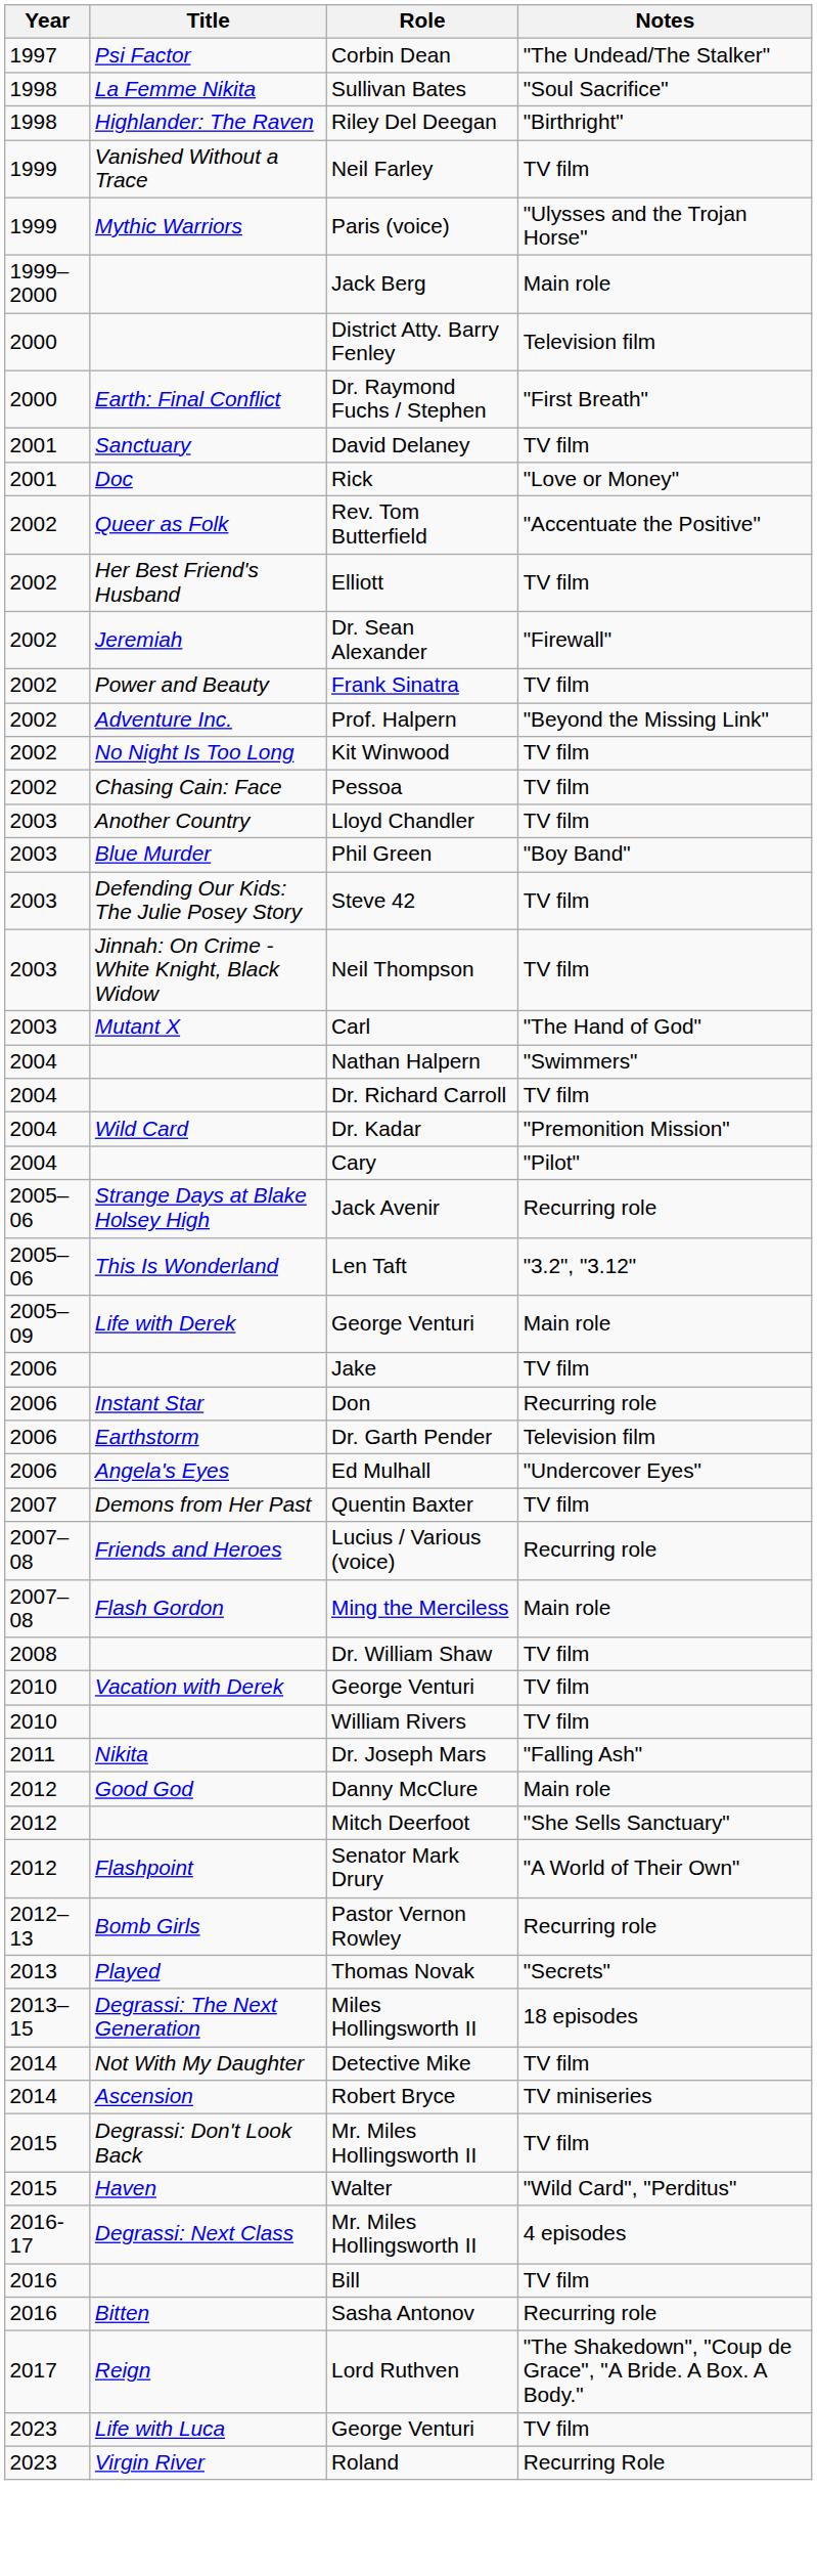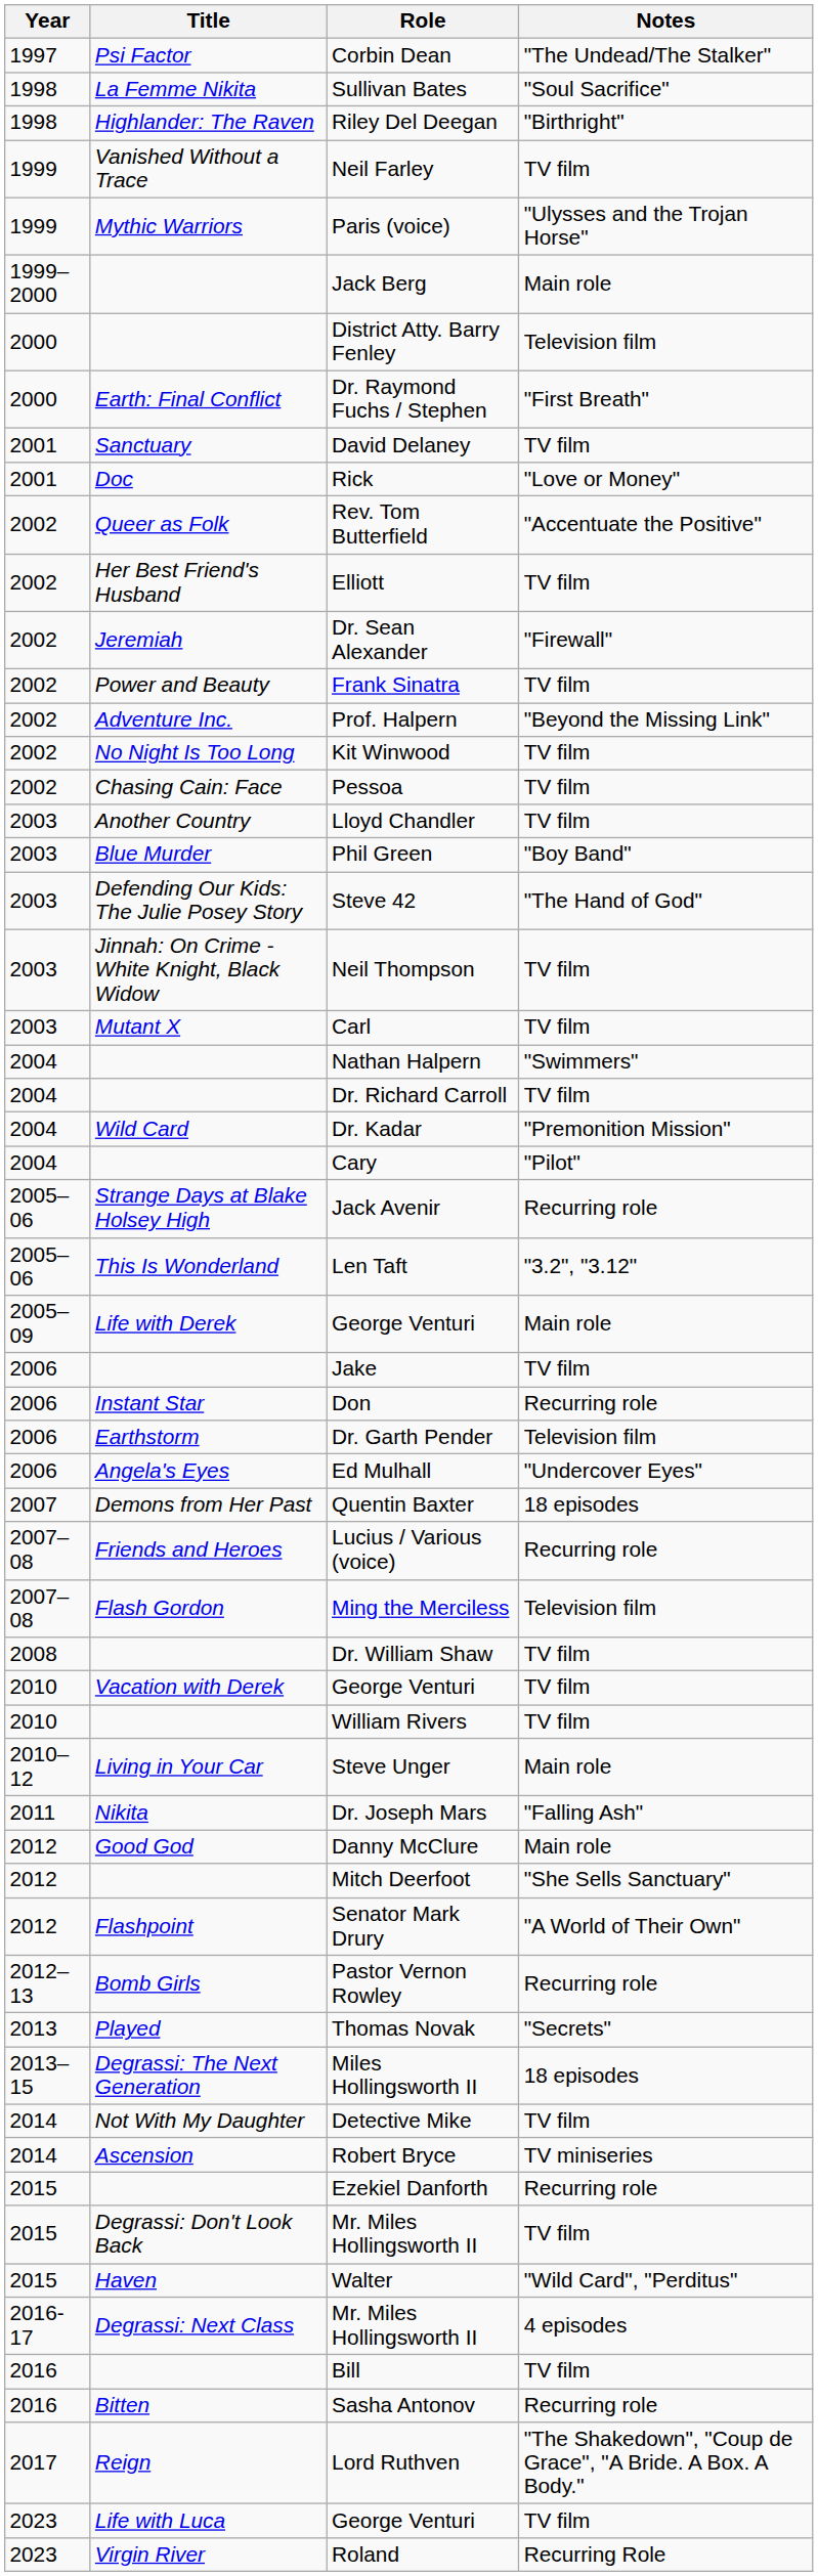Steve 42 | Notes: TV film -> "The Hand of God"
Carl | Notes: "The Hand of God" -> TV film
Quentin Baxter | Notes: TV film -> 18 episodes
Ming the Merciless | Notes: Main role -> Television film
+ row: 2010–12 | Living in Your Car | Steve Unger | Main role
+ row: 2015 | Ezekiel Danforth | Recurring role
